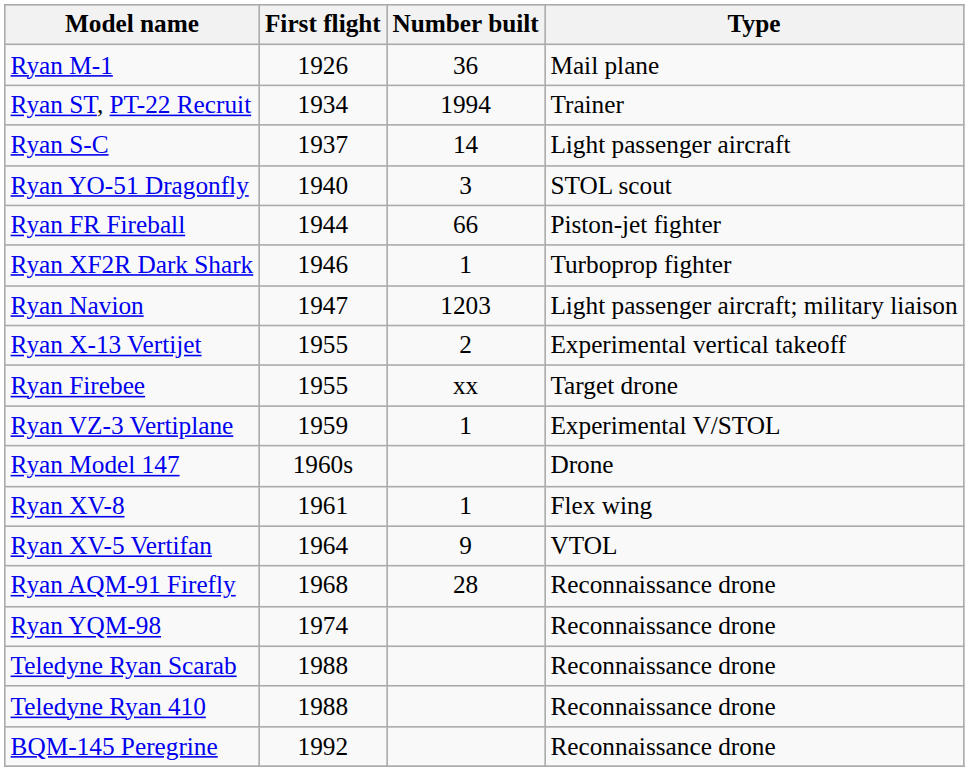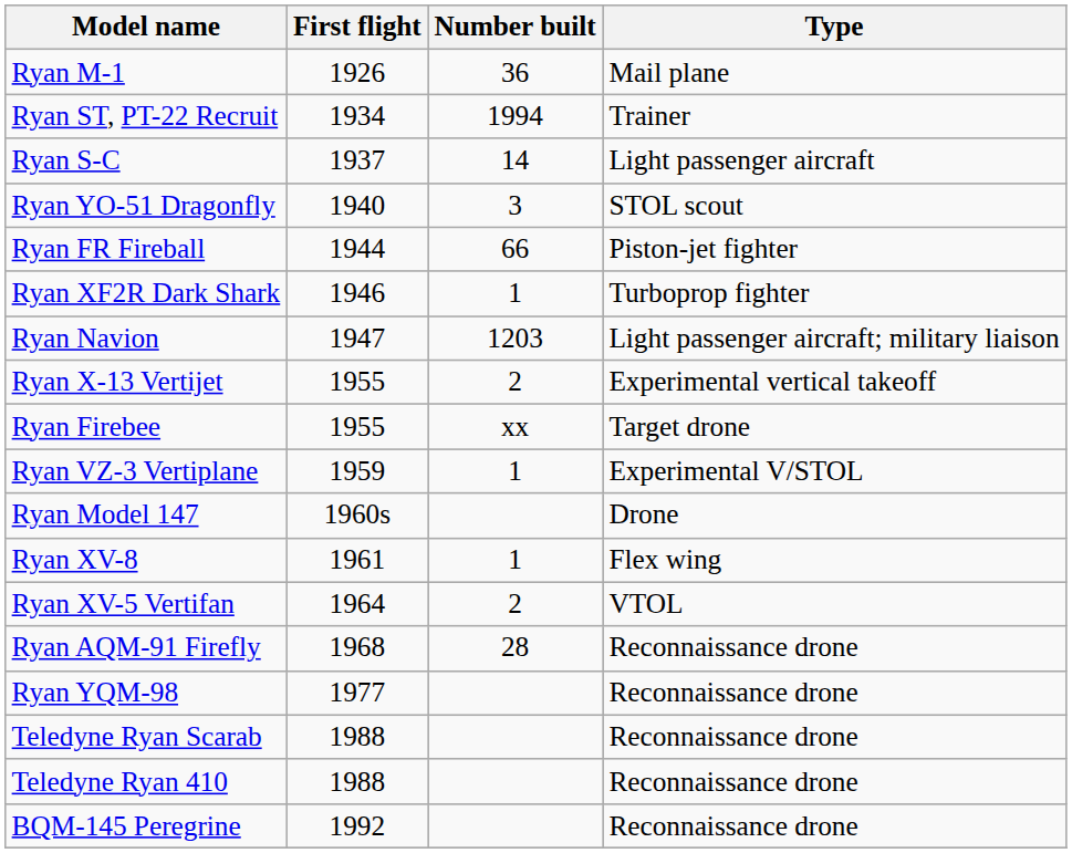Ryan XV-5 Vertifan | Number built: 9 -> 2
Ryan YQM-98 | First flight: 1974 -> 1977
